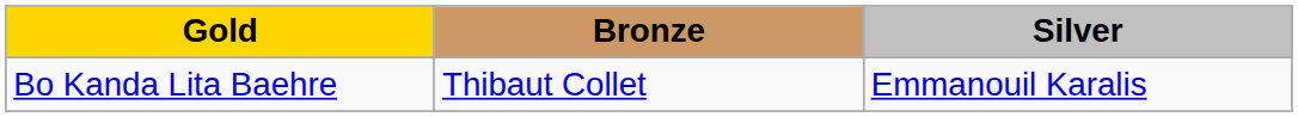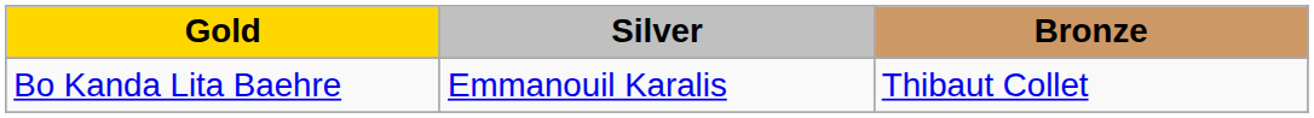columns swapped: Silver <-> Bronze
